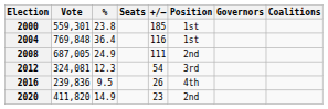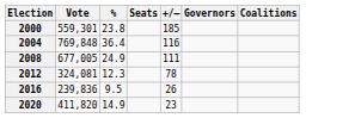- column: Position | 1st | 1st | 2nd | 3rd | 4th | 2nd
2008 | Vote: 687,005 -> 677,005
2012 | +/–: 54 -> 78
